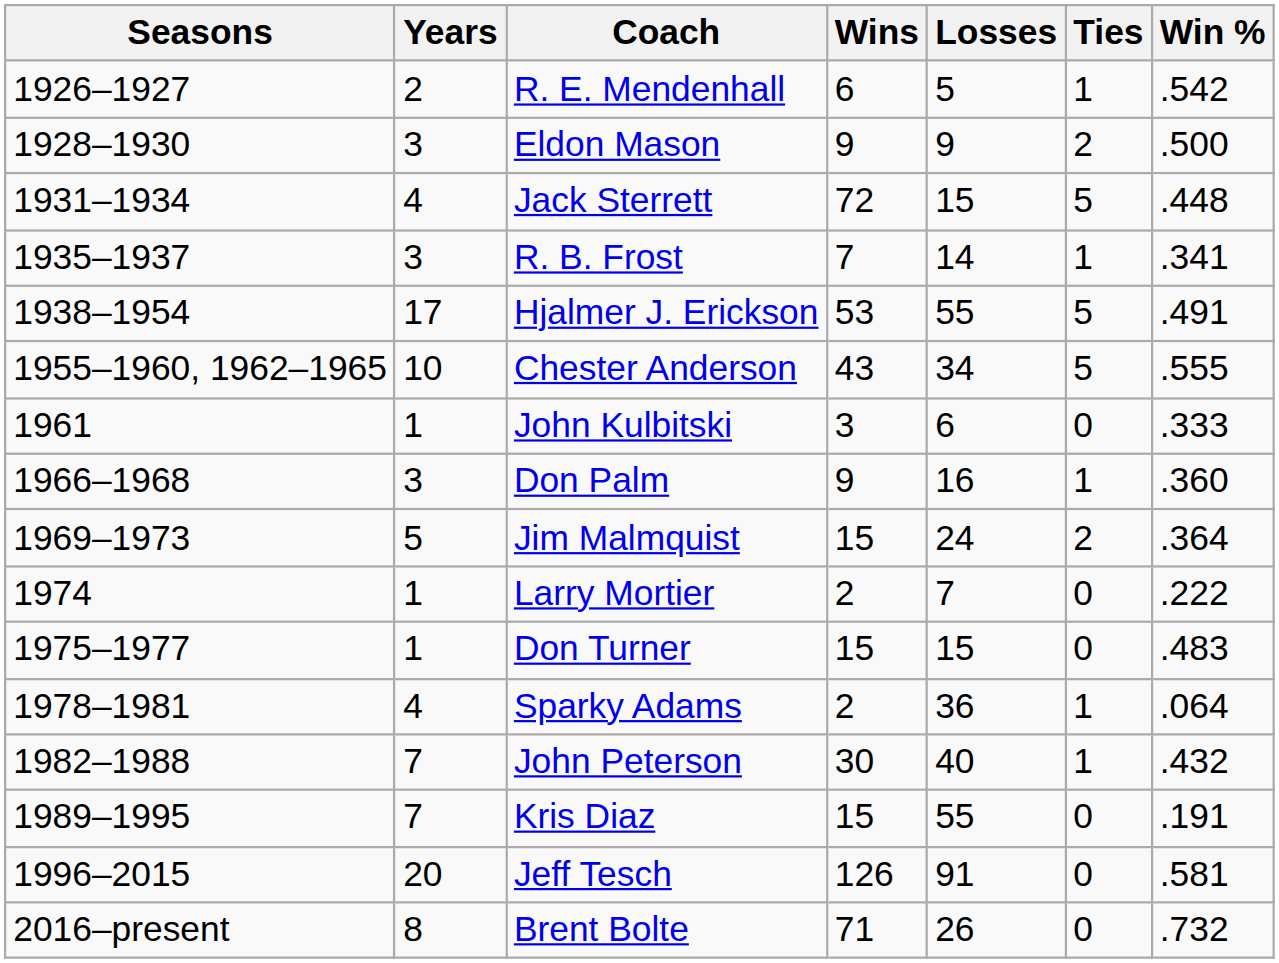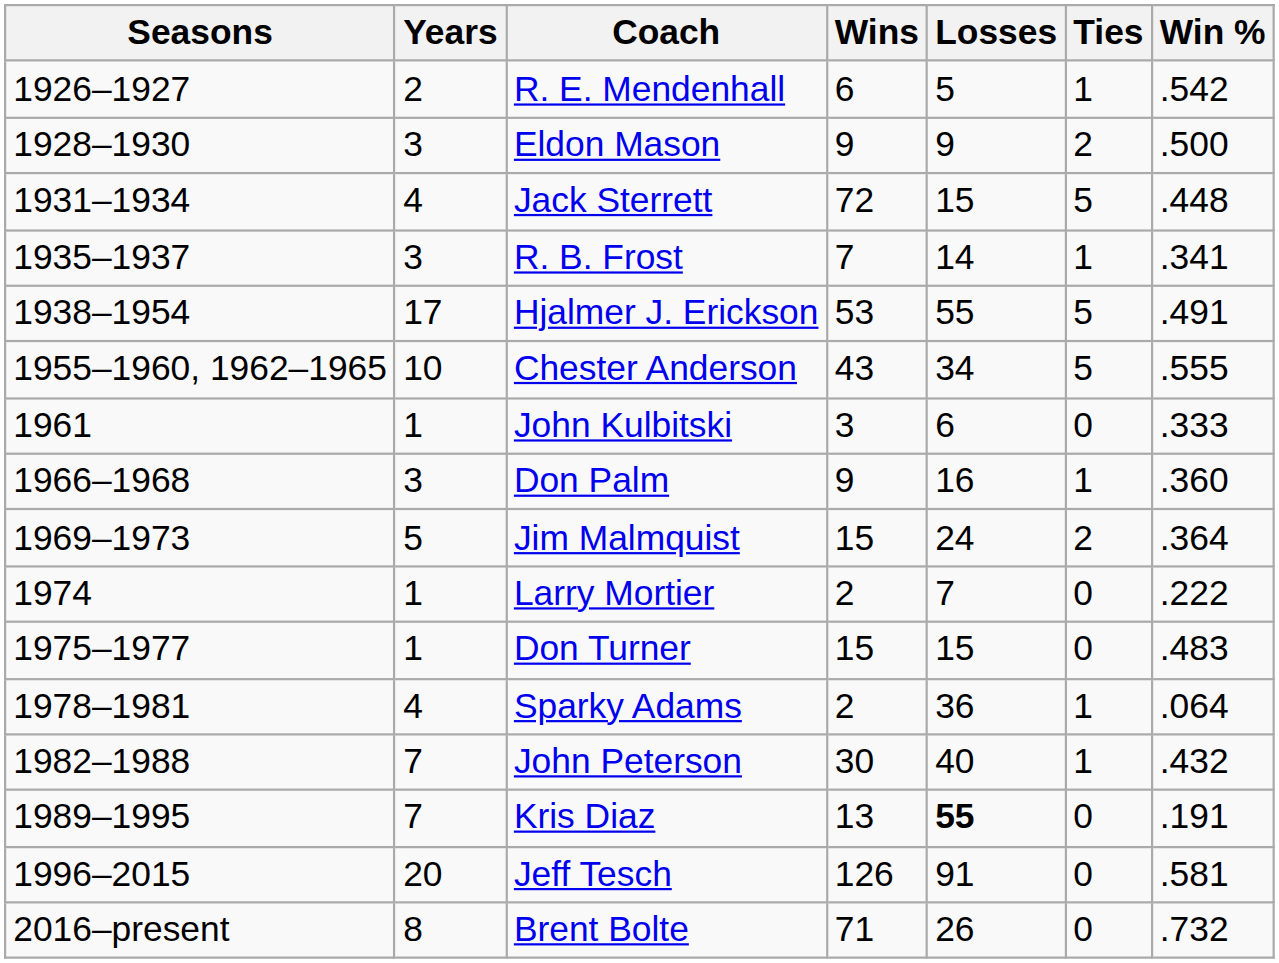Kris Diaz | Wins: 15 -> 13
Kris Diaz | Losses: normal -> bold
